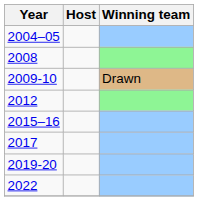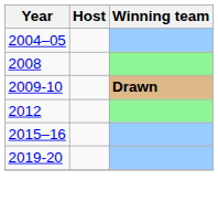2009-10 | Winning team: normal -> bold
- row: 2017
- row: 2022
